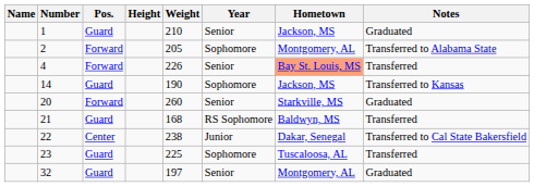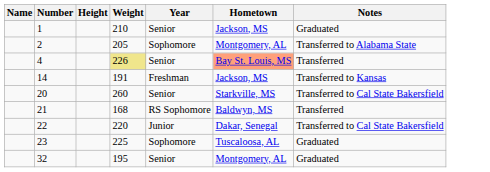- column: Pos. | Guard | Forward | Forward | Guard | Forward | Guard | Center | Guard | Guard
4 | Weight: no background -> khaki background
14 | Weight: 190 -> 191
14 | Year: Sophomore -> Freshman
20 | Notes: Graduated -> Transferred to Cal State Bakersfield
22 | Weight: 238 -> 220
23 | Notes: Transferred -> Graduated
32 | Weight: 197 -> 195
